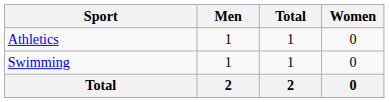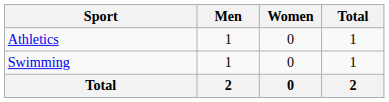columns swapped: Women <-> Total
